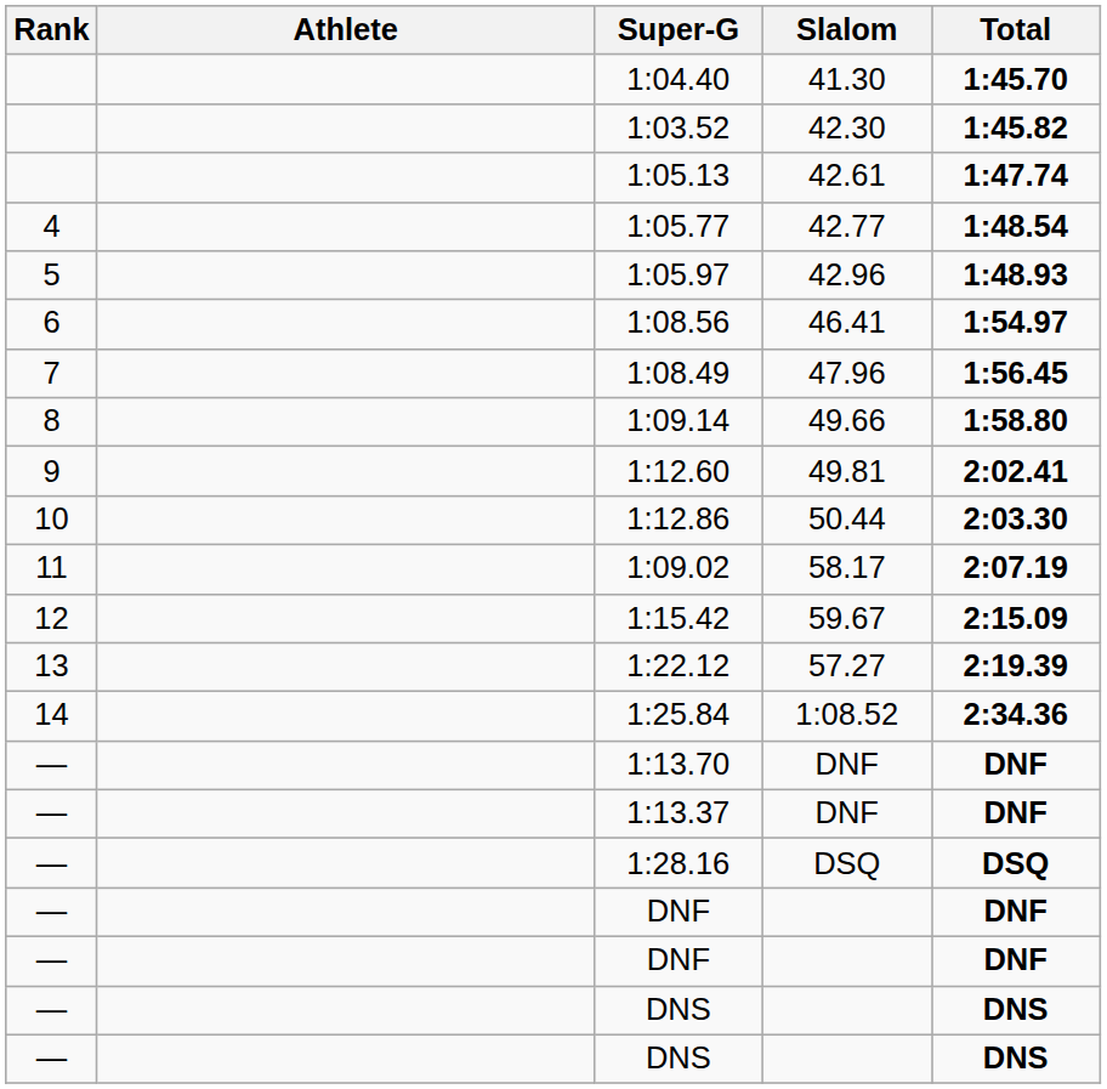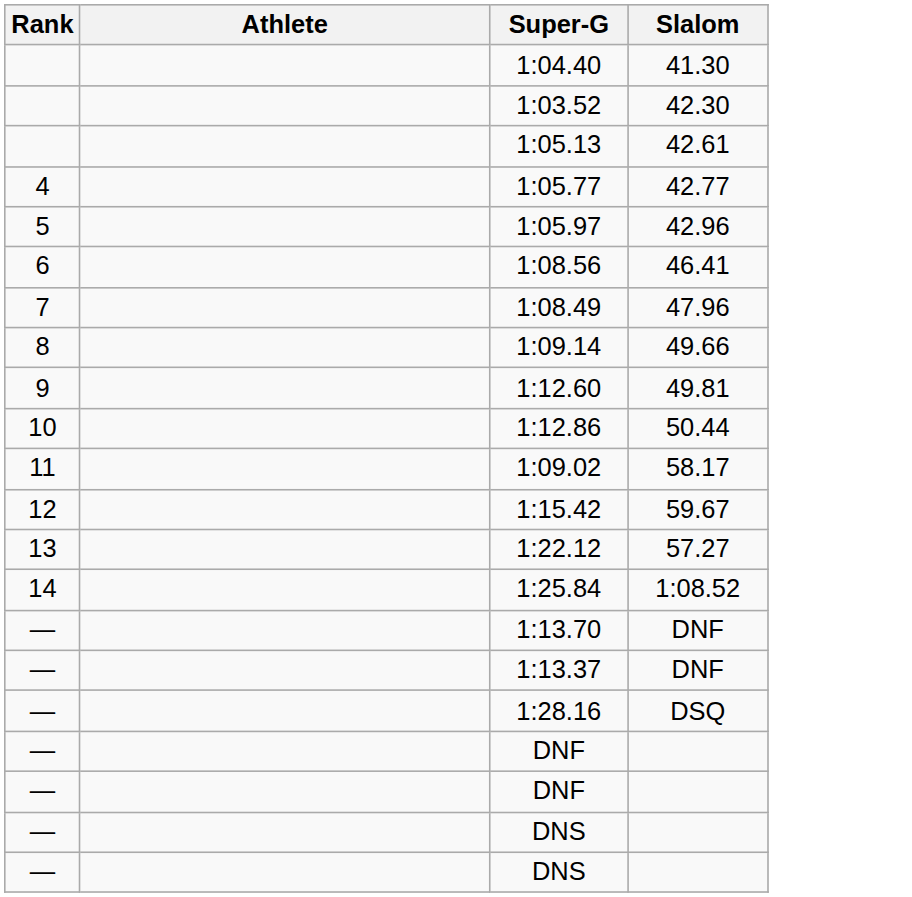- column: Total | 1:45.70 | 1:45.82 | 1:47.74 | 1:48.54 | 1:48.93 | 1:54.97 | 1:56.45 | 1:58.80 | 2:02.41 | 2:03.30 | 2:07.19 | 2:15.09 | 2:19.39 | 2:34.36 | DNF | DNF | DSQ | DNF | DNF | DNS | DNS
